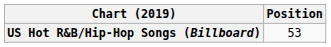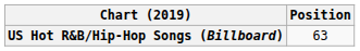US Hot R&B/Hip-Hop Songs (Billboard) | Position: 53 -> 63
